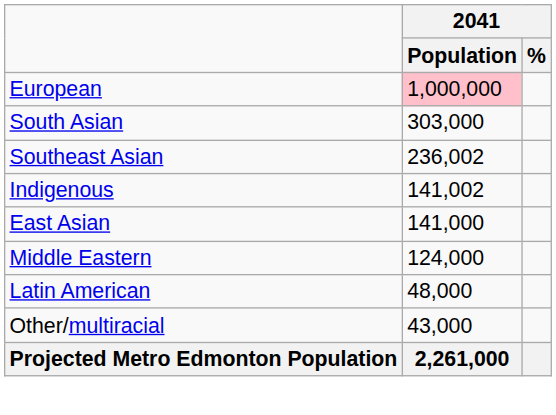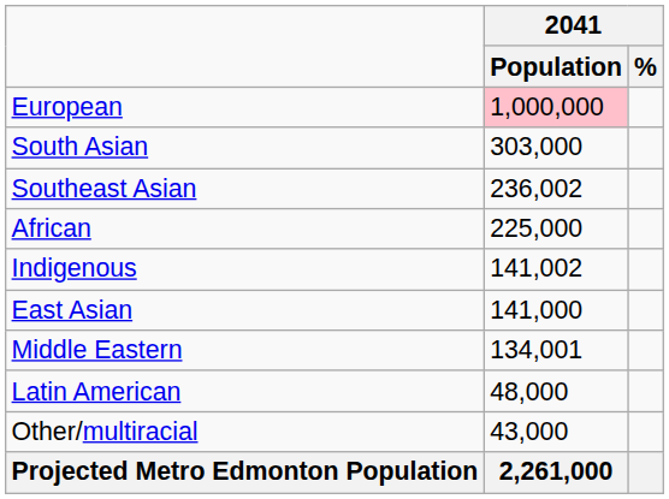+ row: African | 225,000
Middle Eastern | 2041 / Population: 124,000 -> 134,001
